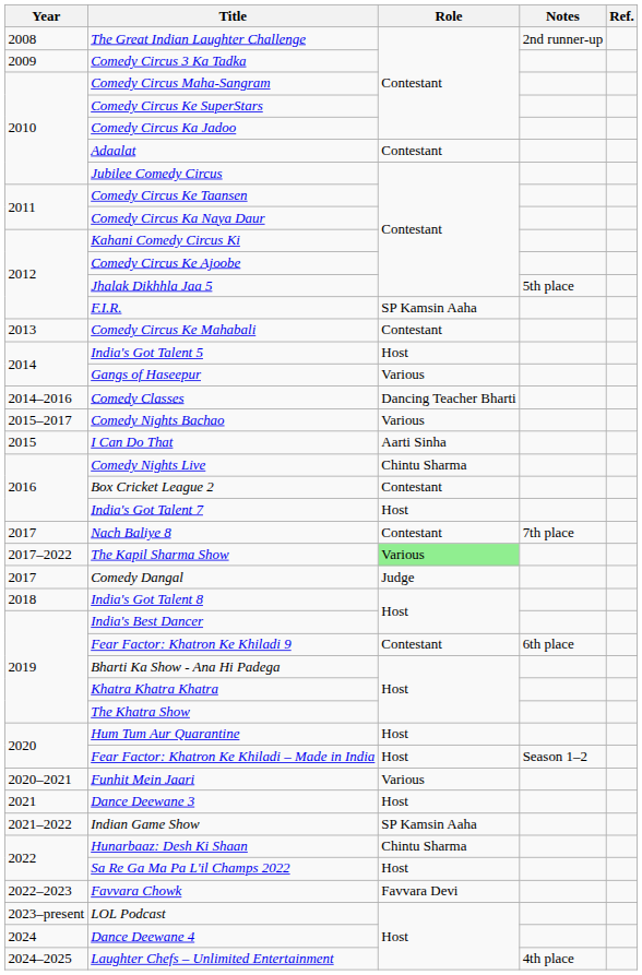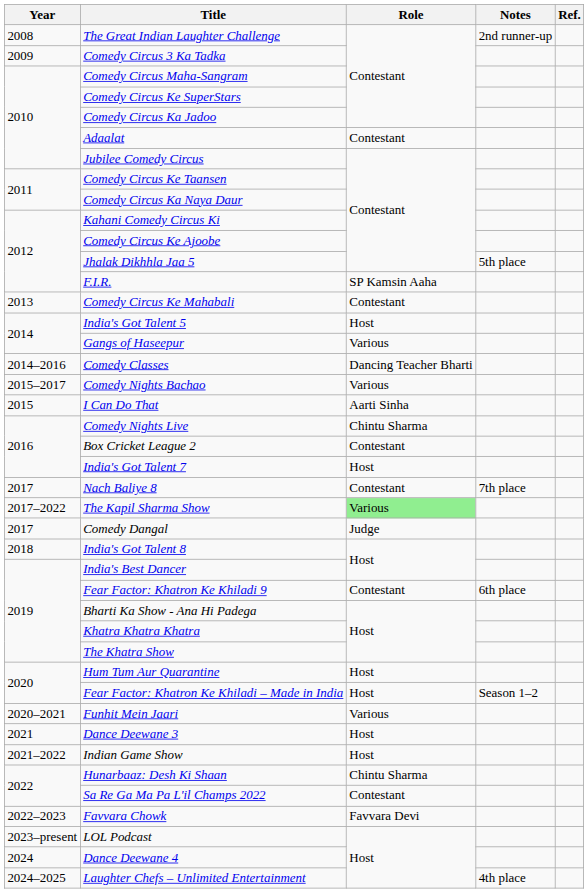Indian Game Show | Role: SP Kamsin Aaha -> Host
Sa Re Ga Ma Pa L'il Champs 2022 | Role: Host -> Contestant
